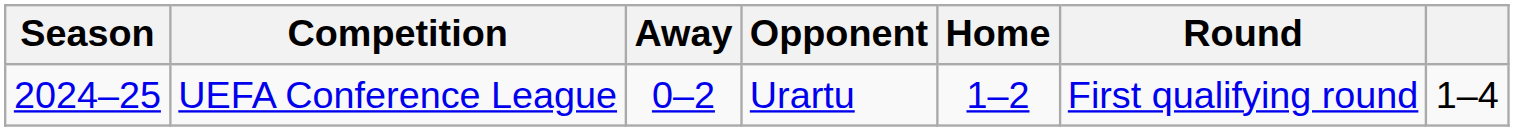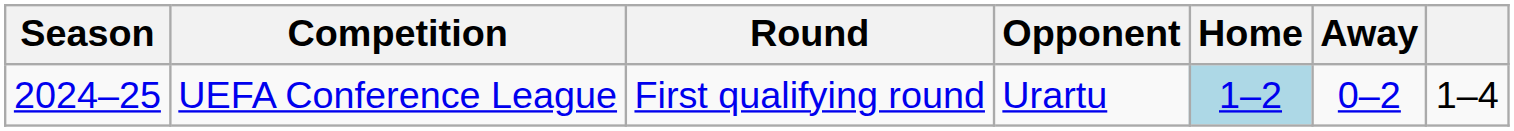columns swapped: Round <-> Away
UEFA Conference League | Home: no background -> lightblue background
